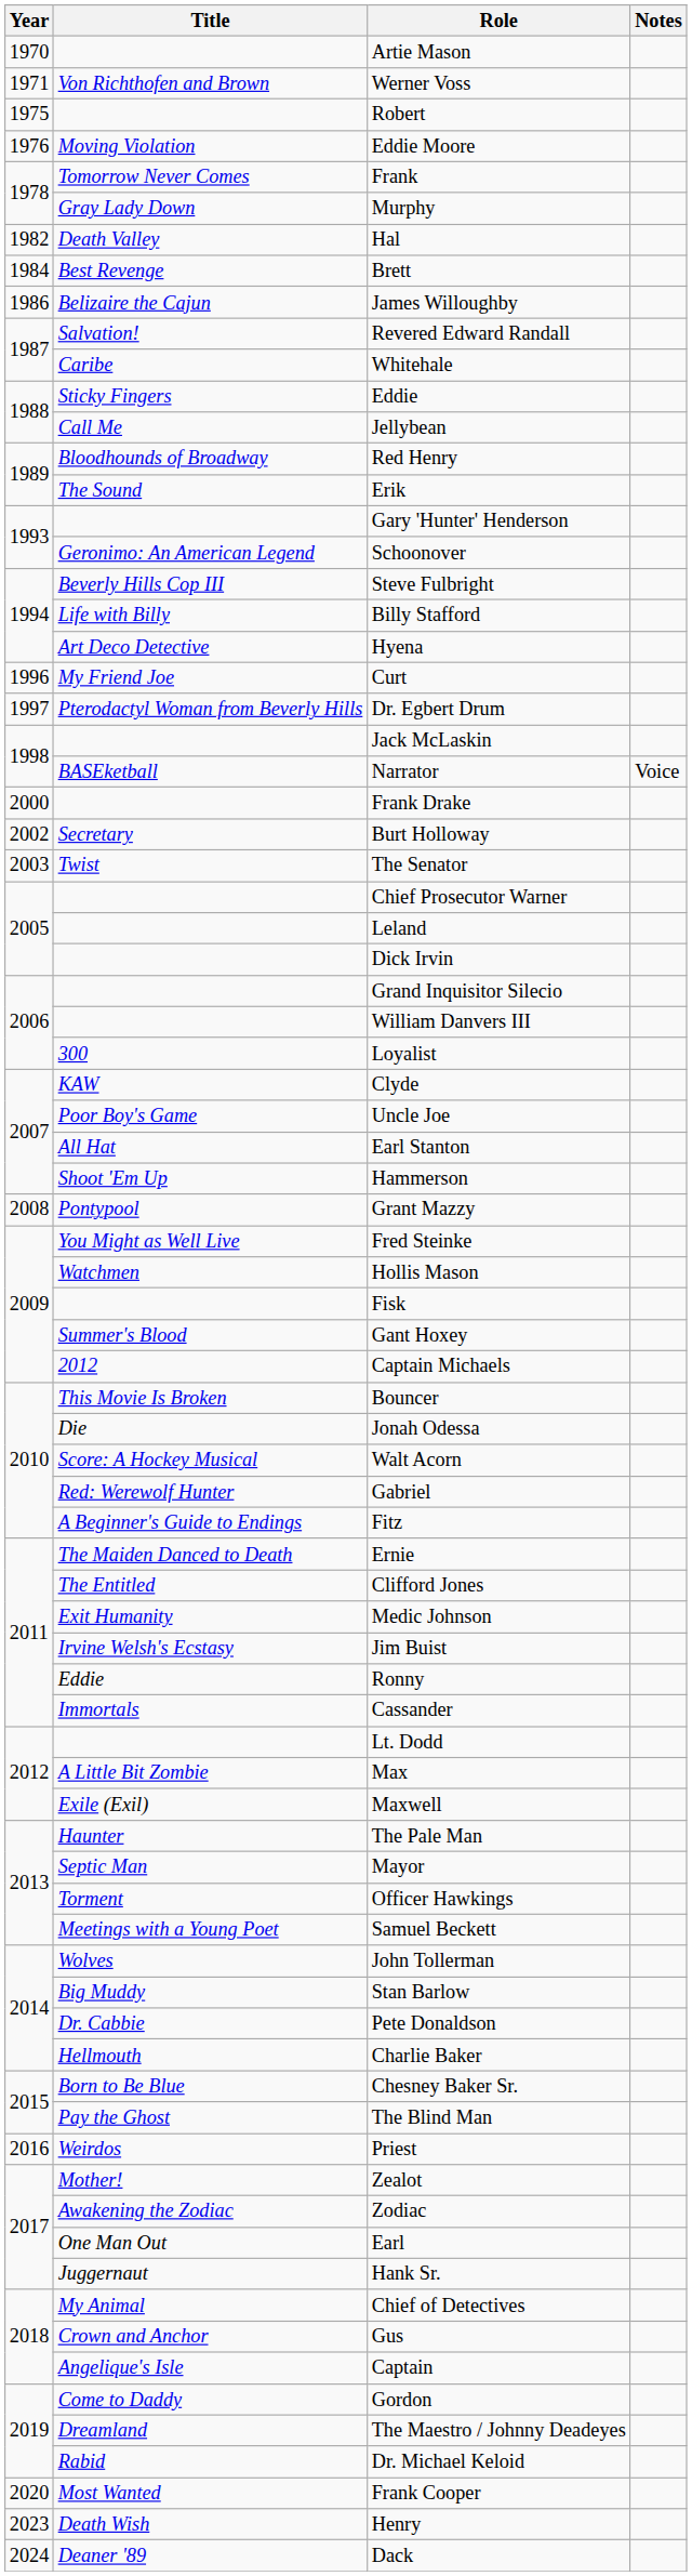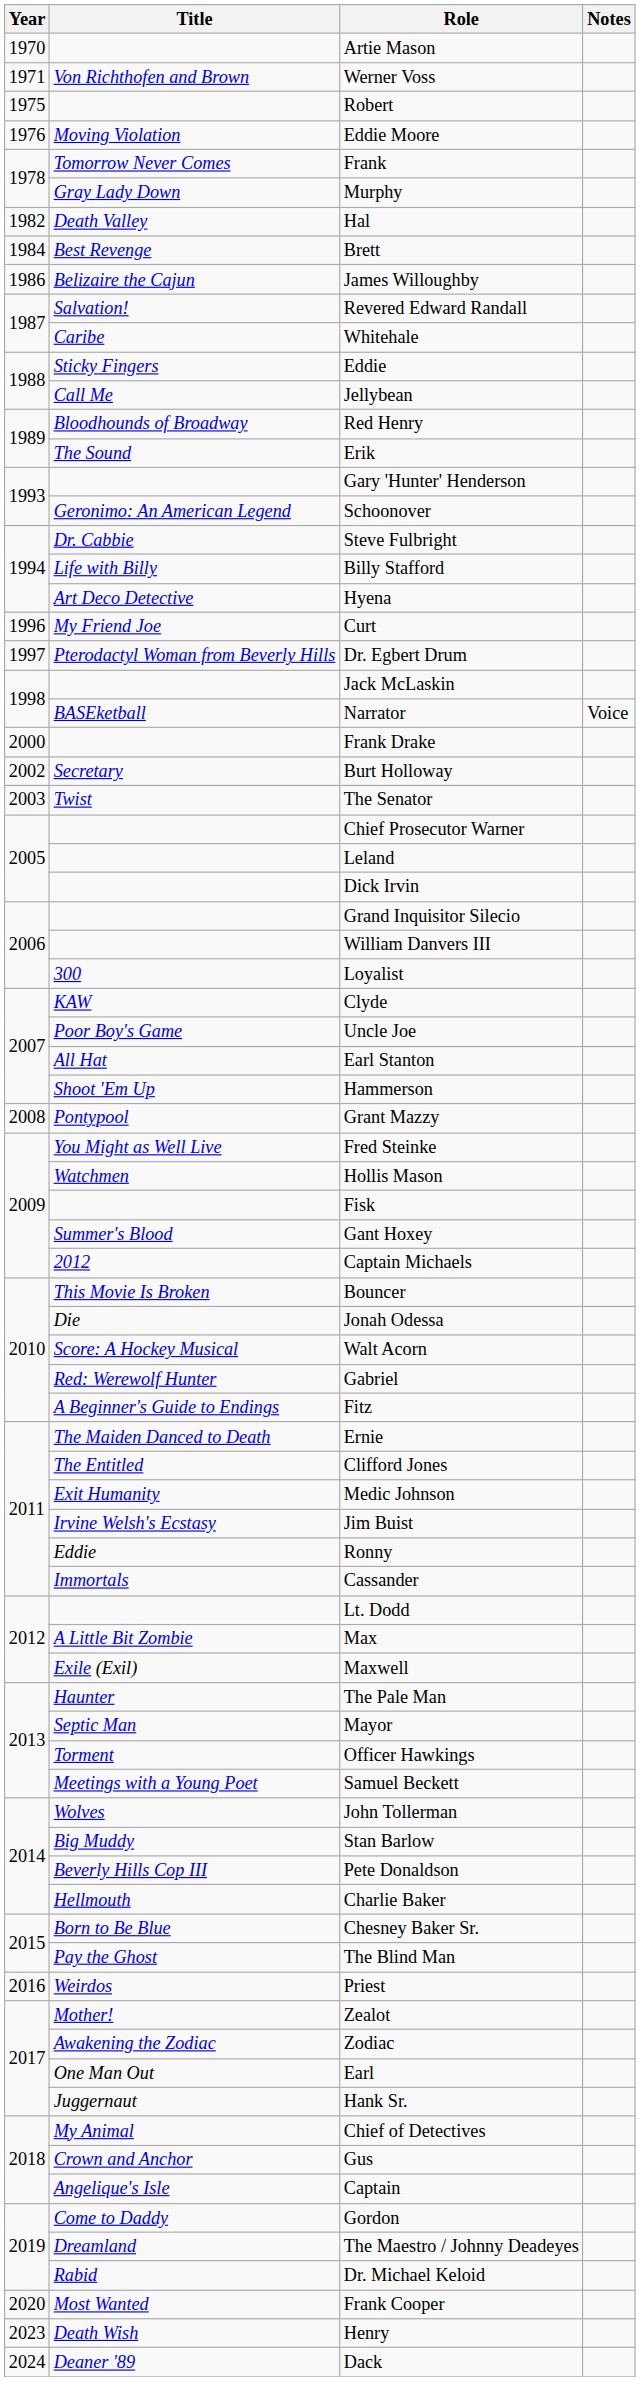Steve Fulbright | Title: Beverly Hills Cop III -> Dr. Cabbie
Pete Donaldson | Title: Dr. Cabbie -> Beverly Hills Cop III
